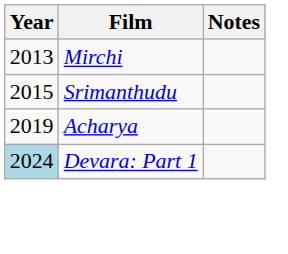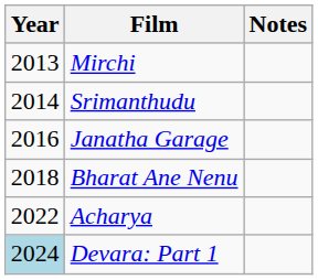Srimanthudu | Year: 2015 -> 2014
+ row: 2016 | Janatha Garage
+ row: 2018 | Bharat Ane Nenu
Acharya | Year: 2019 -> 2022
